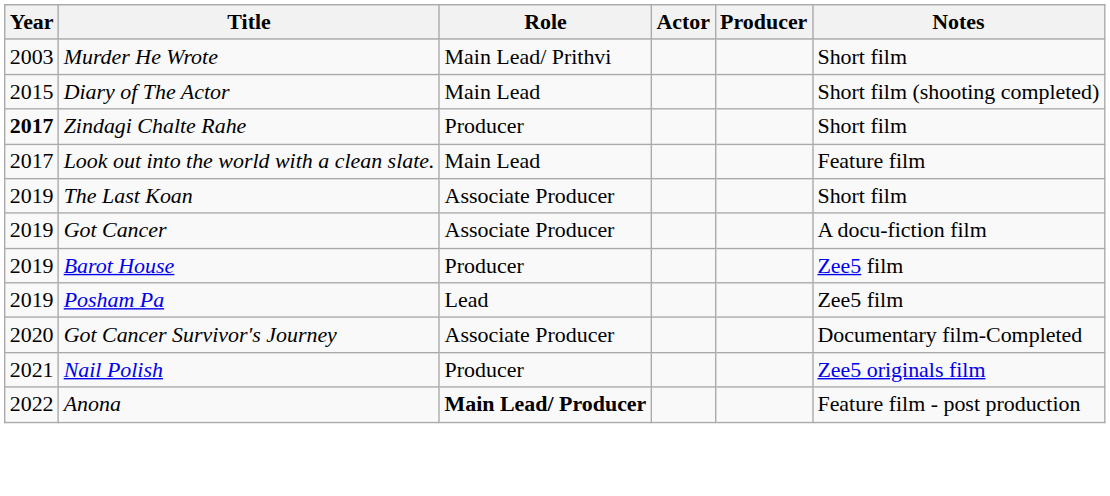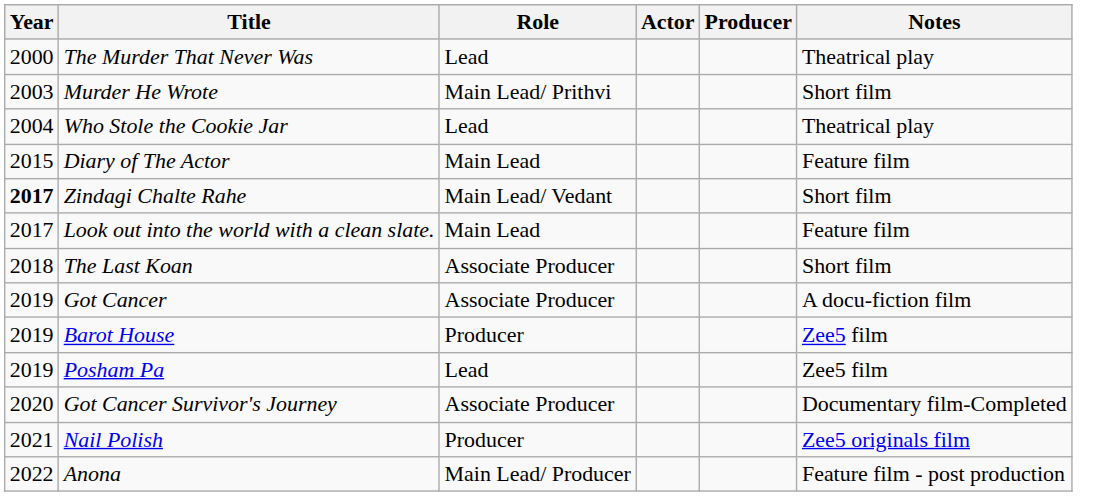+ row: 2000 | The Murder That Never Was | Lead | Theatrical play
+ row: 2004 | Who Stole the Cookie Jar | Lead | Theatrical play
Diary of The Actor | Notes: Short film (shooting completed) -> Feature film
Zindagi Chalte Rahe | Role: Producer -> Main Lead/ Vedant
The Last Koan | Year: 2019 -> 2018
Anona | Role: bold -> normal
